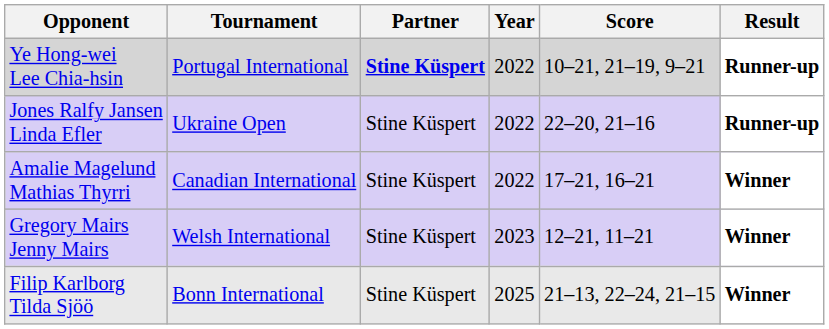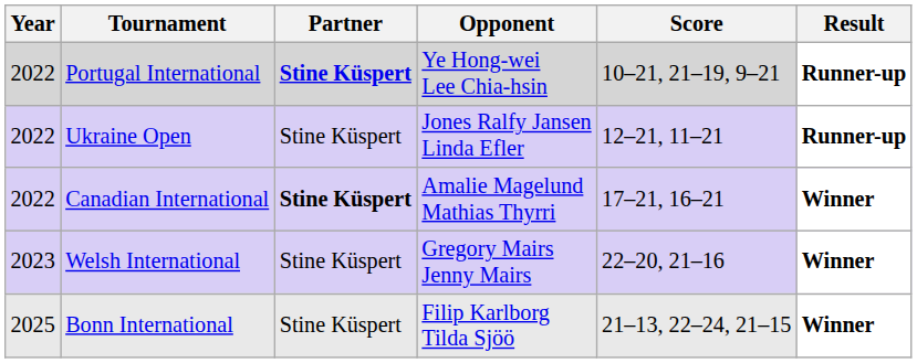columns swapped: Year <-> Opponent
Ukraine Open | Score: 22–20, 21–16 -> 12–21, 11–21
Canadian International | Partner: normal -> bold
Welsh International | Score: 12–21, 11–21 -> 22–20, 21–16
